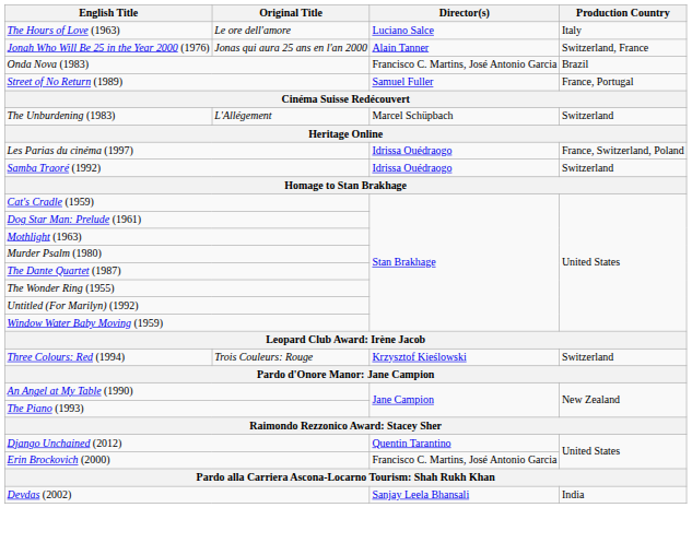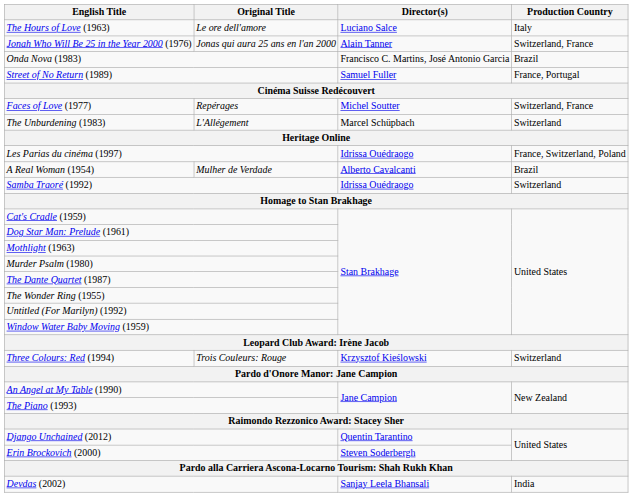+ row: Faces of Love (1977) | Repérages | Michel Soutter | Switzerland, France
+ row: A Real Woman (1954) | Mulher de Verdade | Alberto Cavalcanti | Brazil
Erin Brockovich (2000) | Director(s): Francisco C. Martins, José Antonio Garcia -> Steven Soderbergh
